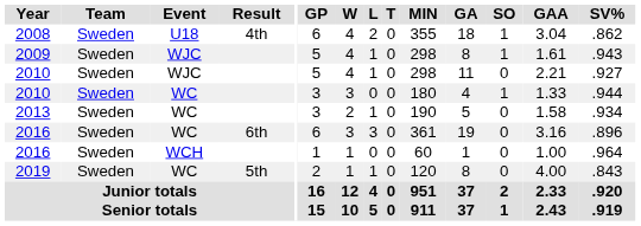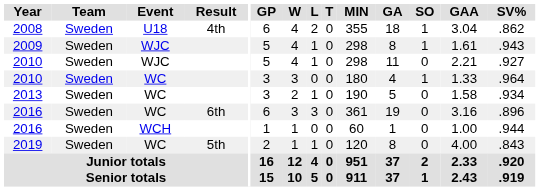2010 / WC | SV%: .944 -> .964
2016 / WCH | SV%: .964 -> .944
